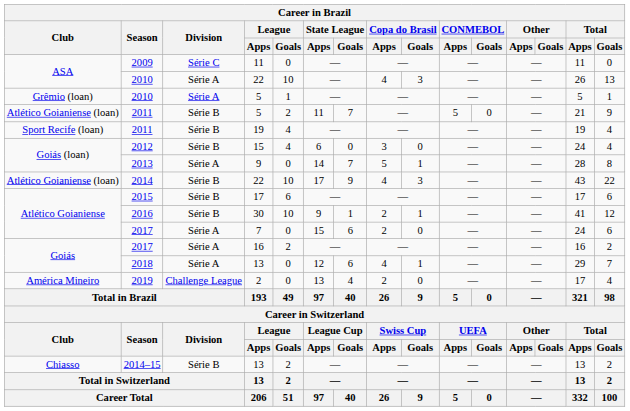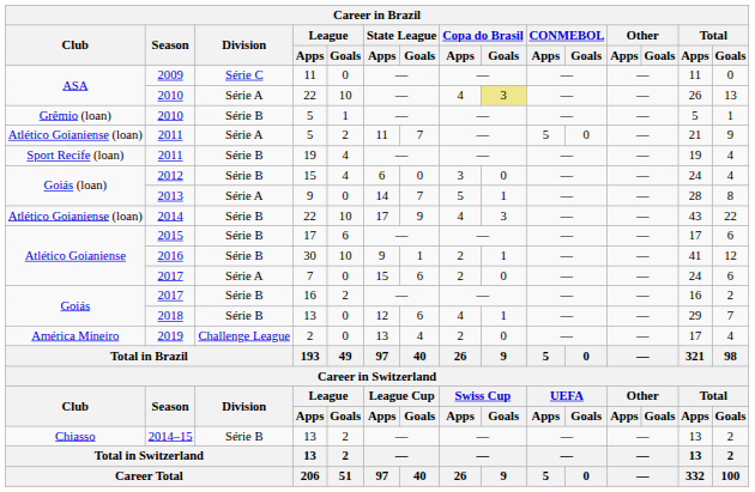2010 / 22 | Copa do Brasil / Goals: no background -> khaki background
2010 / 5 | Division: Série A -> Série B
2011 / 5 | Division: Série B -> Série A
2017 / 16 | Division: Série A -> Série B
2018 | Division: Série A -> Série B
